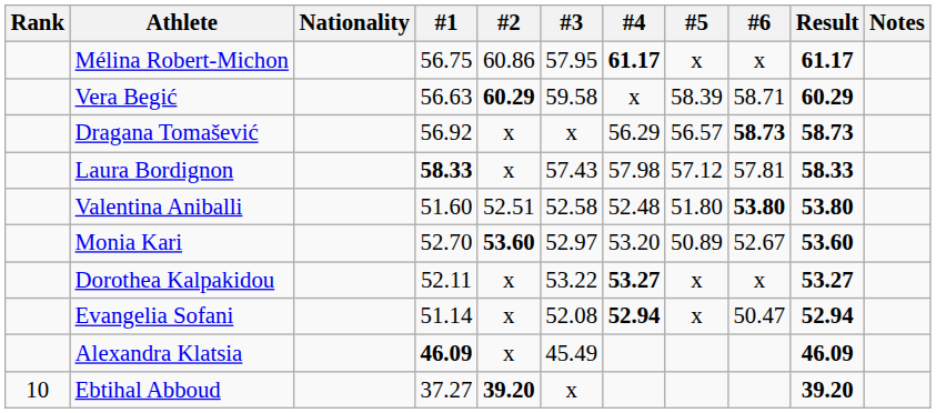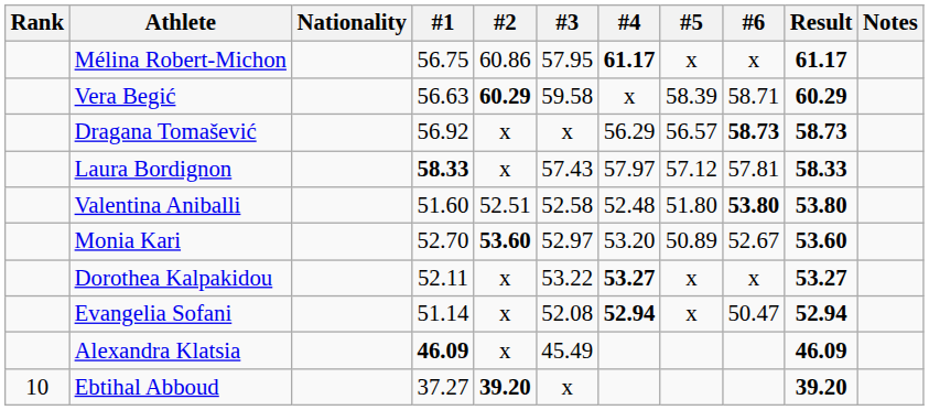Laura Bordignon | #4: 57.98 -> 57.97
